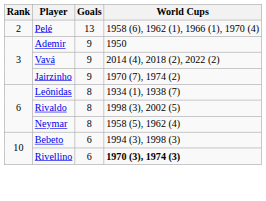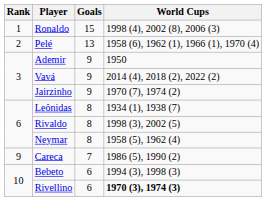+ row: 1 | Ronaldo | 15 | 1998 (4), 2002 (8), 2006 (3)
+ row: 9 | Careca | 7 | 1986 (5), 1990 (2)
